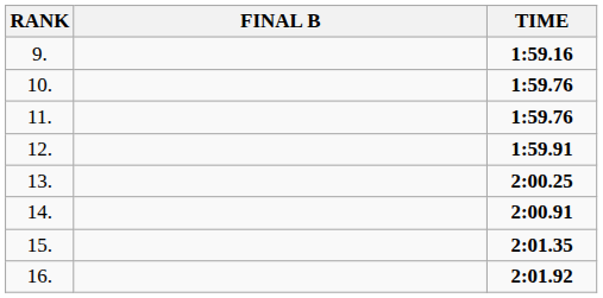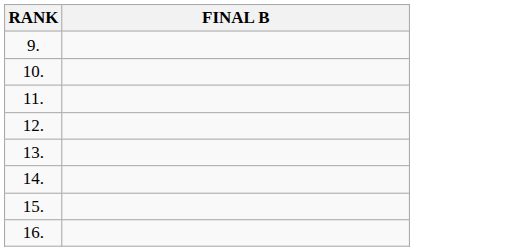- column: TIME | 1:59.16 | 1:59.76 | 1:59.76 | 1:59.91 | 2:00.25 | 2:00.91 | 2:01.35 | 2:01.92
